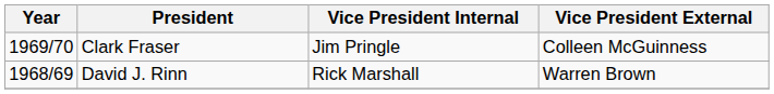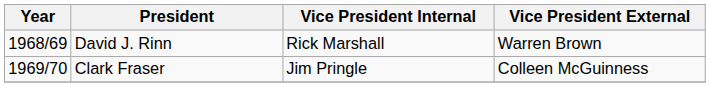rows swapped: David J. Rinn <-> Clark Fraser
